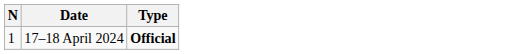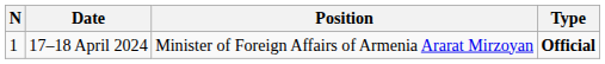+ column: Position | Minister of Foreign Affairs of Armenia Ararat Mirzoyan
